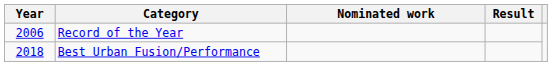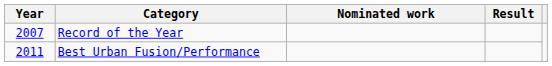Record of the Year | Year: 2006 -> 2007
Best Urban Fusion/Performance | Year: 2018 -> 2011
